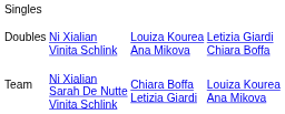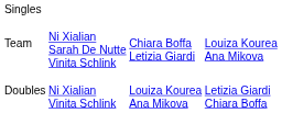rows swapped: Doubles <-> Team
